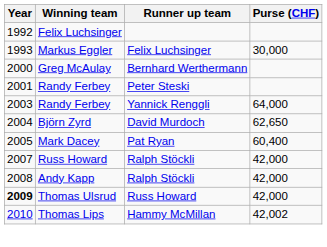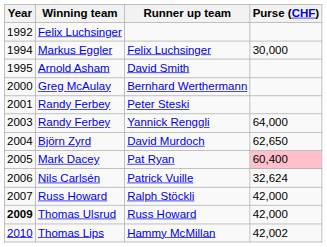Markus Eggler | Year: 1993 -> 1994
+ row: 1995 | Arnold Asham | David Smith
Mark Dacey | Purse (CHF): no background -> pink background
+ row: 2006 | Nils Carlsén | Patrick Vuille | 32,624
- row: 2008 | Andy Kapp | Ralph Stöckli | 42,000
